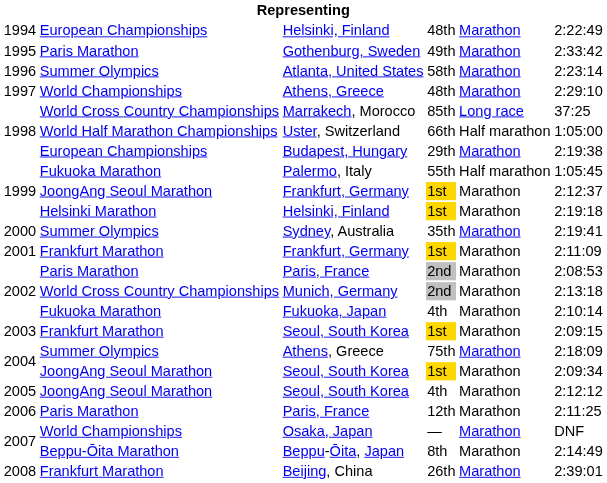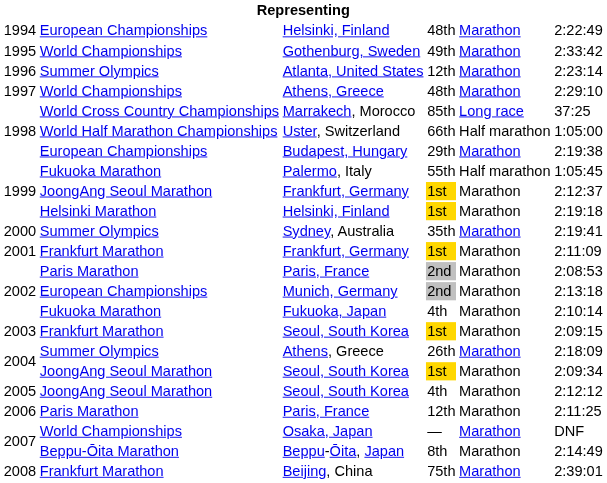Gothenburg, Sweden | column 2: Paris Marathon -> World Championships
Atlanta, United States | column 4: 58th -> 12th
Munich, Germany | column 2: World Cross Country Championships -> European Championships
2004 / Athens, Greece | column 4: 75th -> 26th
Beijing, China | column 4: 26th -> 75th
